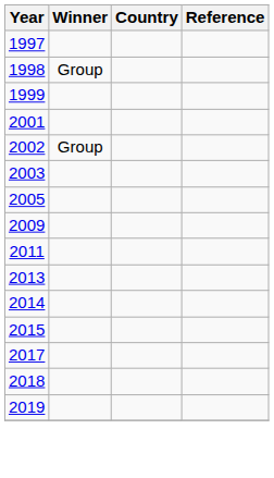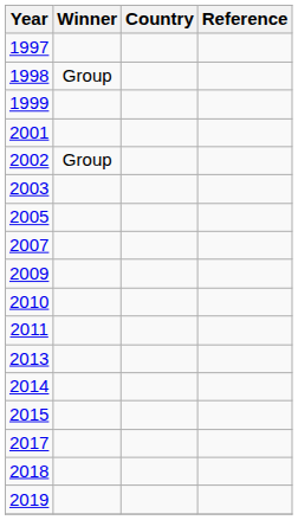+ row: 2007
+ row: 2010
